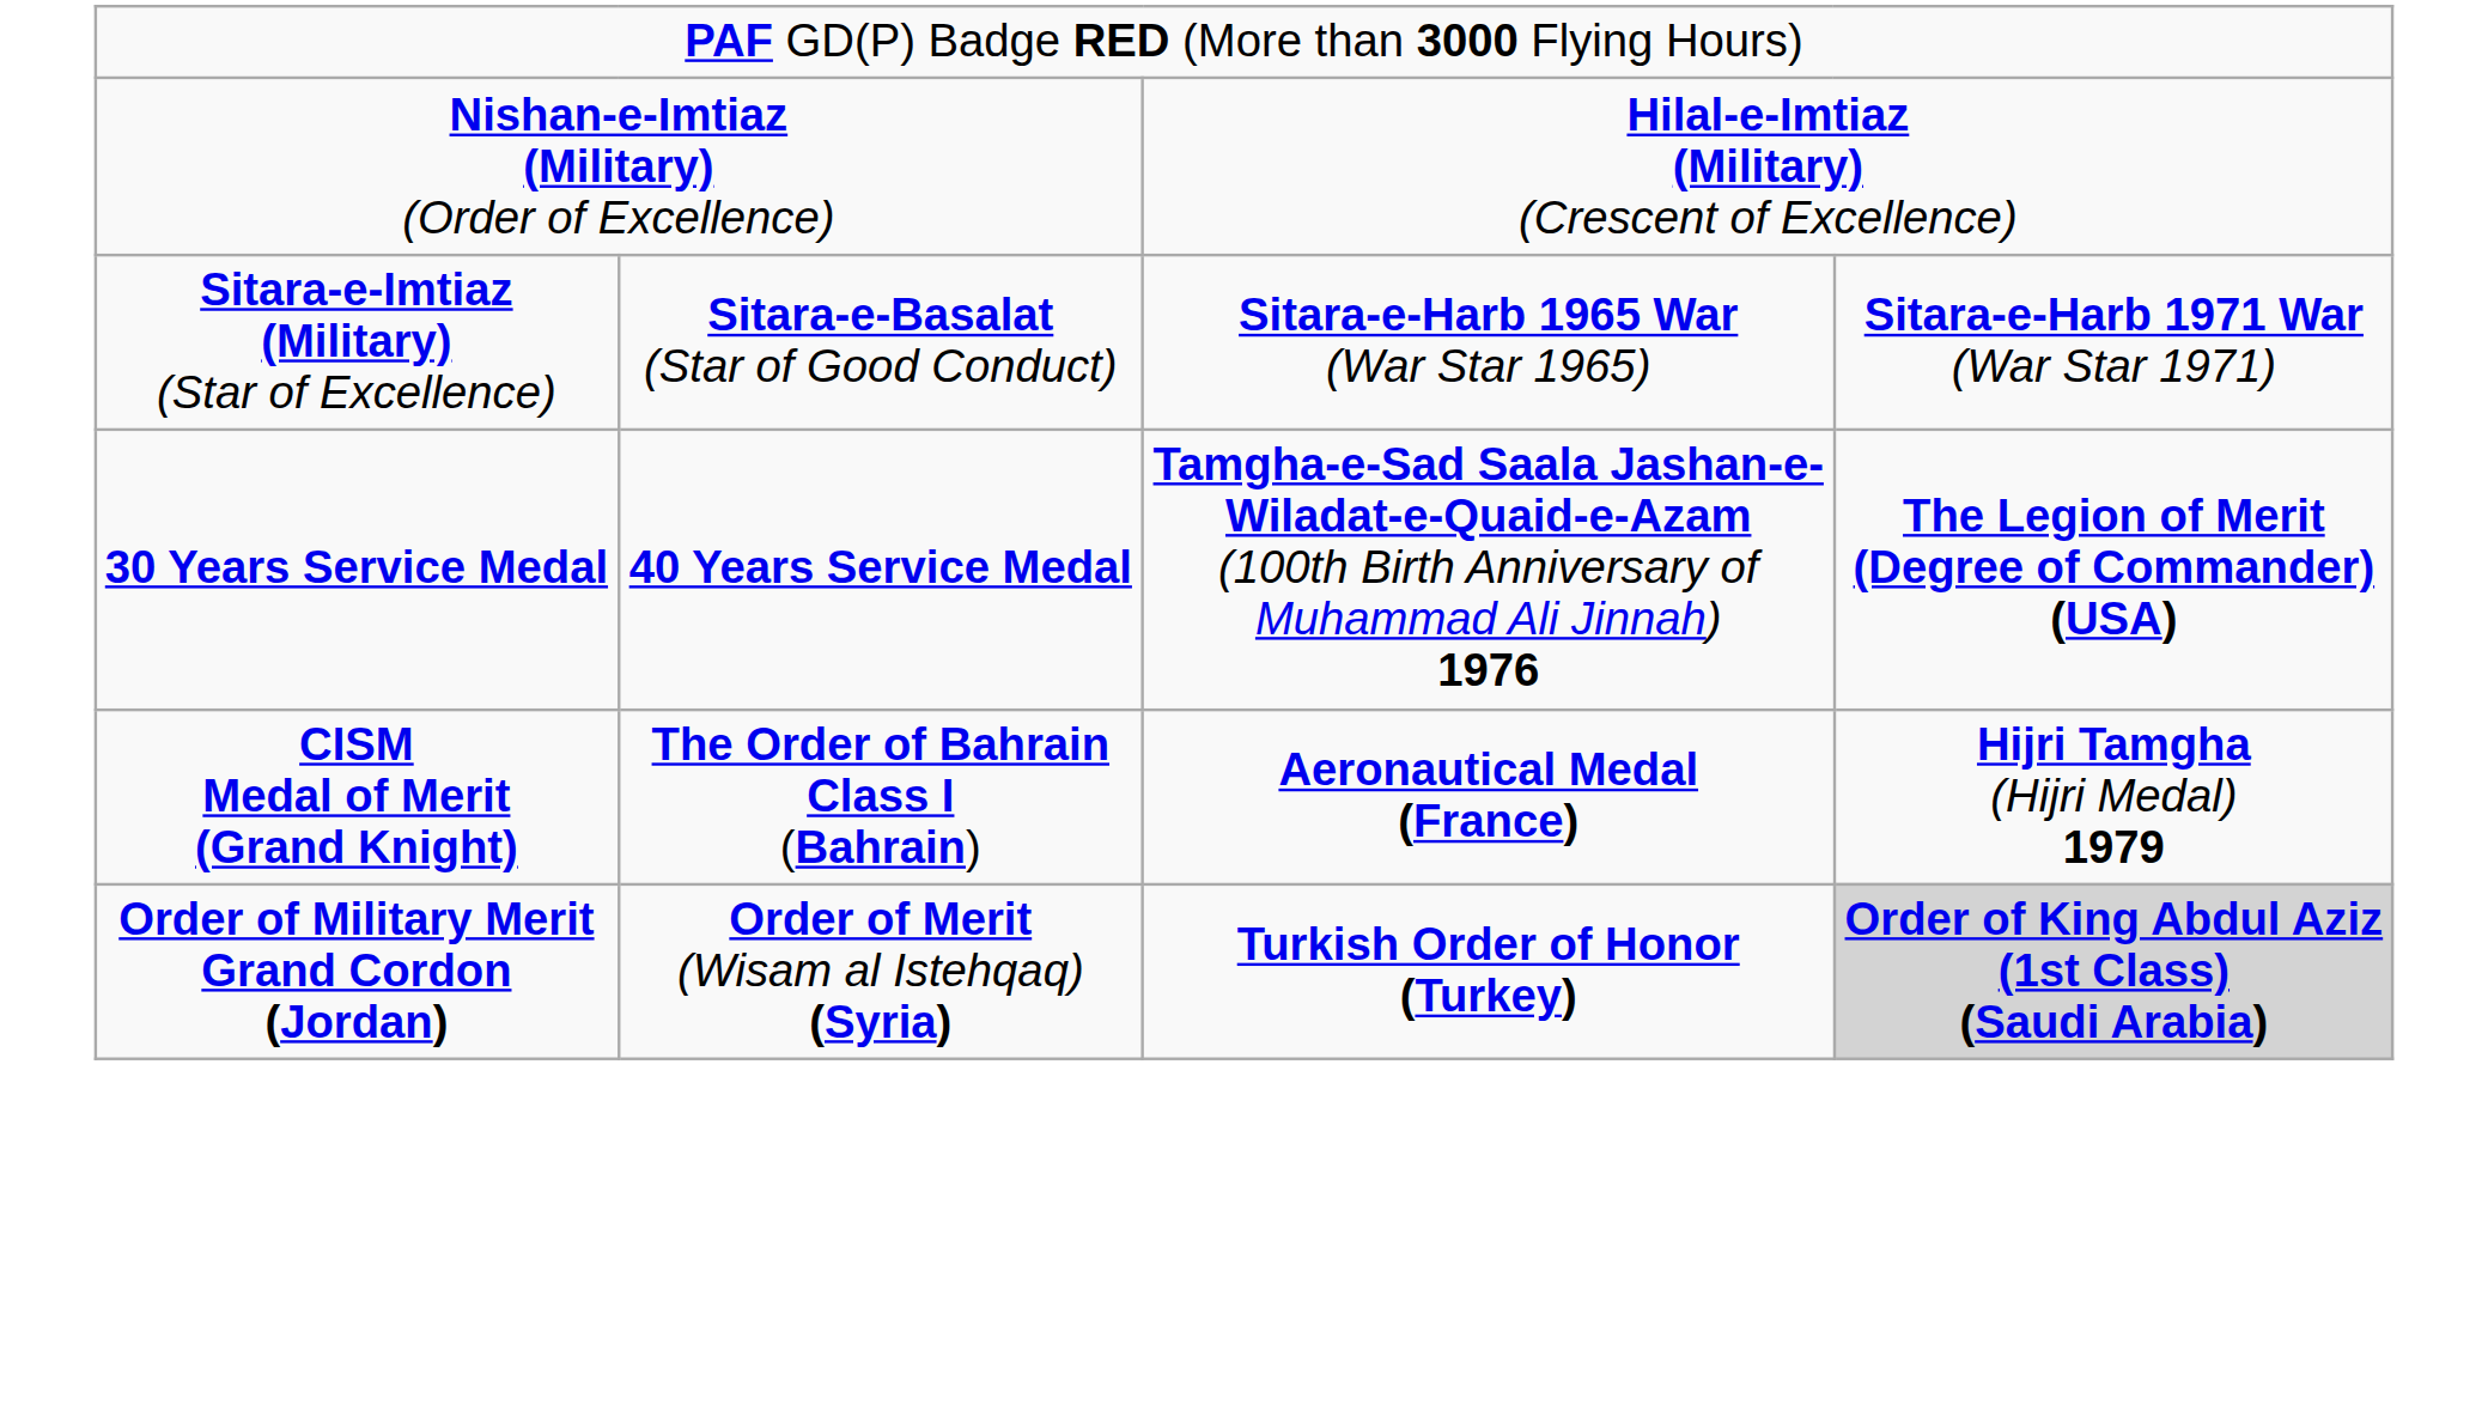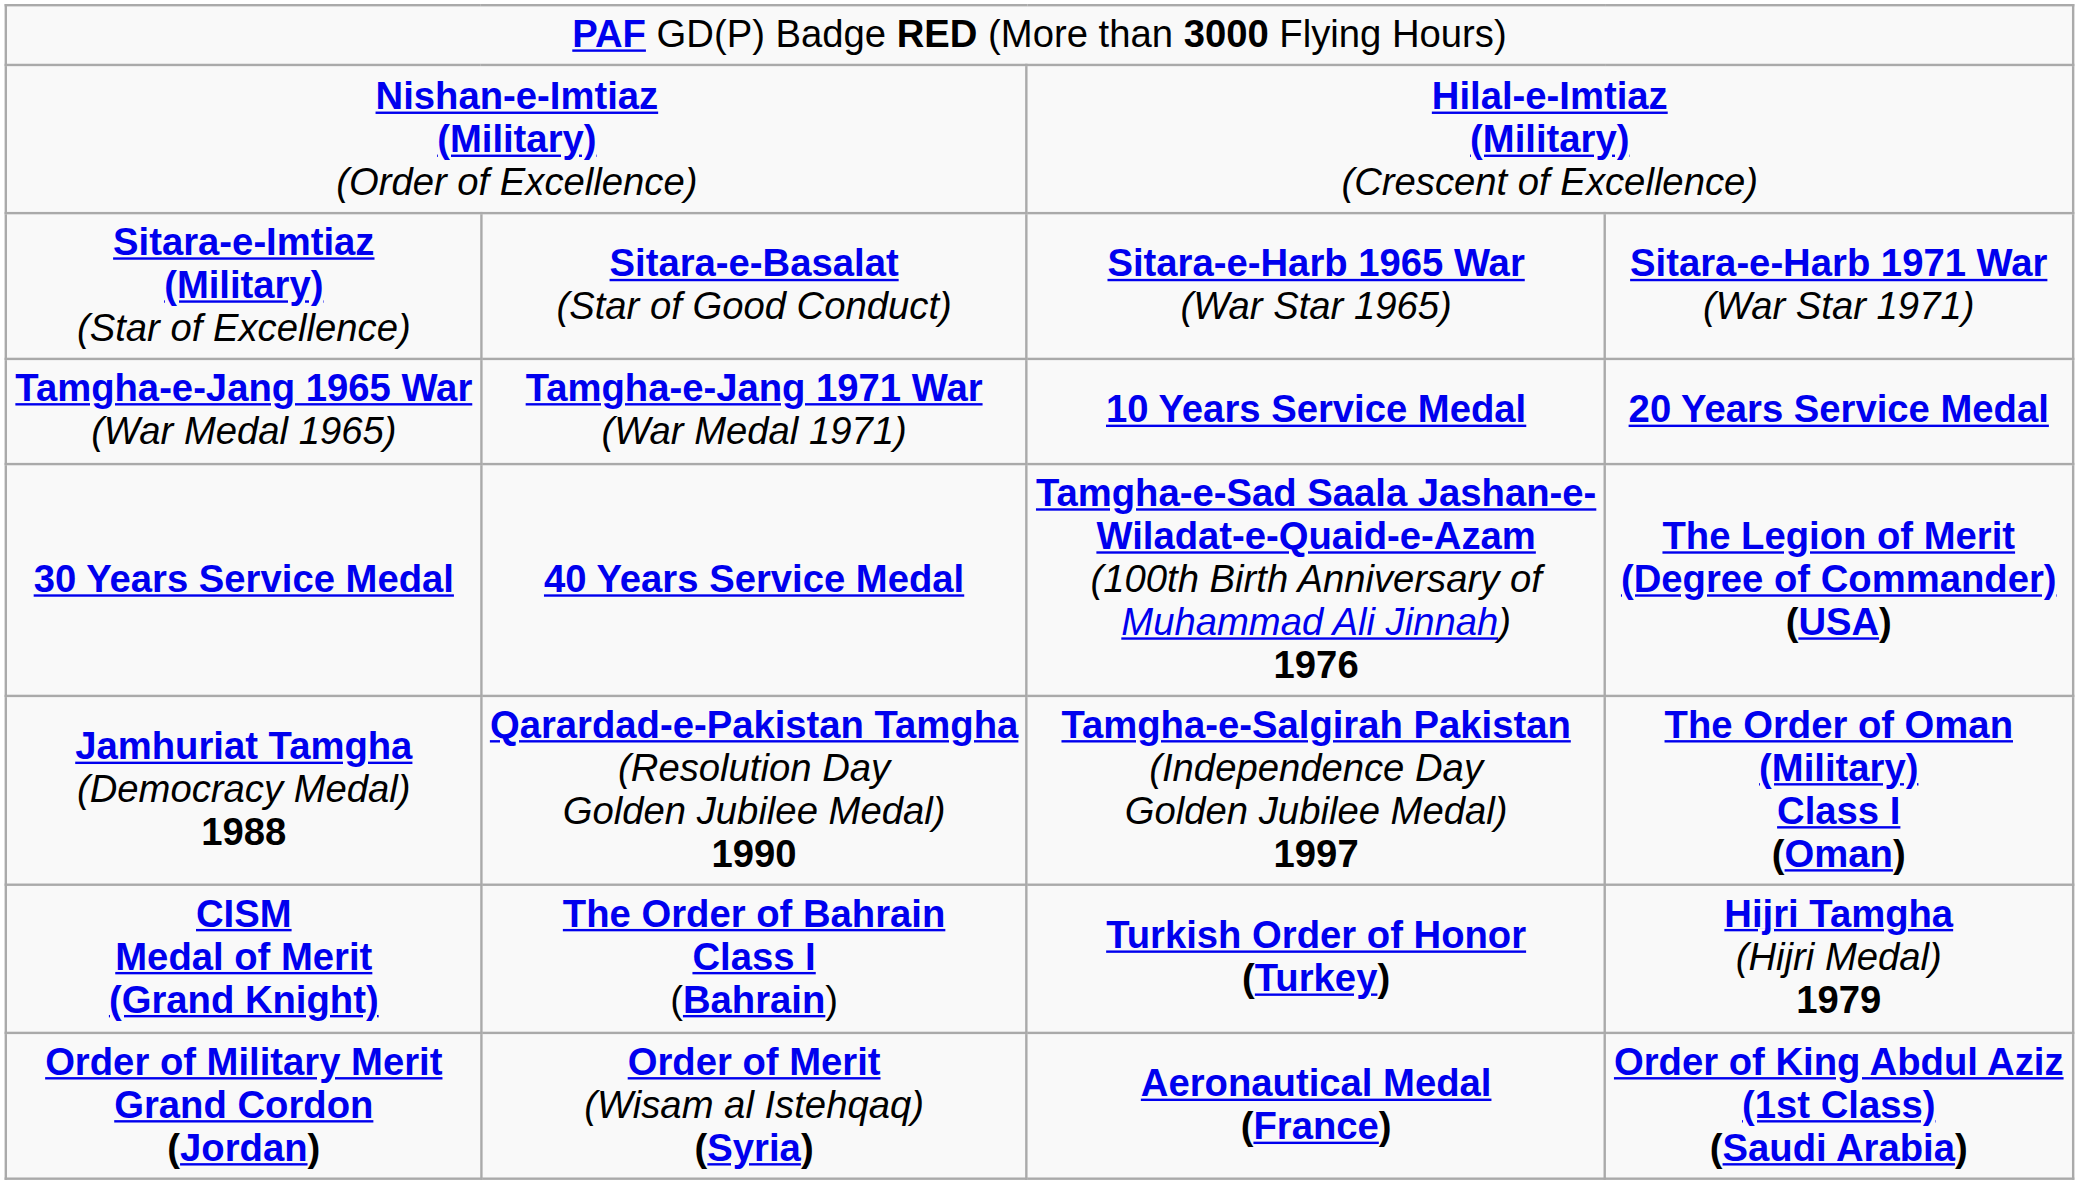+ row: Tamgha-e-Jang 1965 War (War Medal 1965) | Tamgha-e-Jang 1971 War (War Medal 1971) | 10 Years Service Medal | 20 Years Service Medal
+ row: Jamhuriat Tamgha (Democracy Medal) 1988 | Qarardad-e-Pakistan Tamgha (Resolution Day Golden Jubilee Medal) 1990 | Tamgha-e-Salgirah Pakistan (Independence Day Golden Jubilee Medal) 1997 | The Order of Oman (Military) Class I (Oman)
CISM Medal of Merit (Grand Knight) | column 3: Aeronautical Medal (France) -> Turkish Order of Honor (Turkey)
Order of Military Merit Grand Cordon (Jordan) | column 3: Turkish Order of Honor (Turkey) -> Aeronautical Medal (France)
Order of Military Merit Grand Cordon (Jordan) | column 4: lightgrey background -> no background
